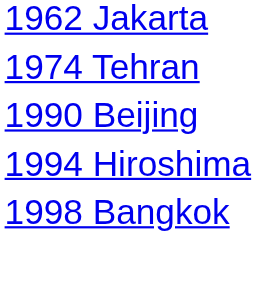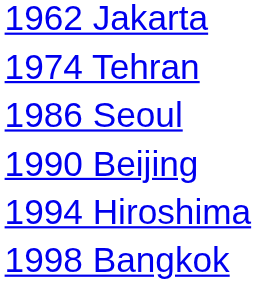+ row: 1986 Seoul
